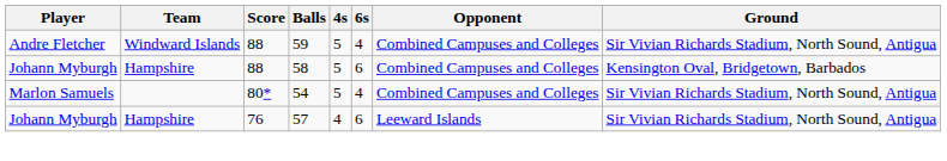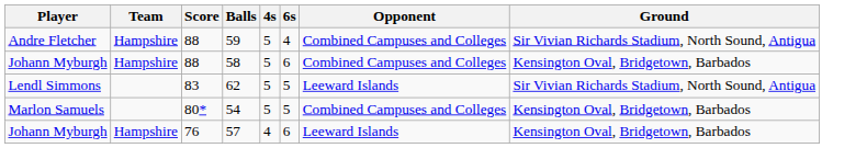59 | Team: Windward Islands -> Hampshire
+ row: Lendl Simmons | 83 | 62 | 5 | 5 | Leeward Islands | Sir Vivian Richards Stadium, North Sound, Antigua
54 | 6s: 4 -> 5
54 | Ground: Sir Vivian Richards Stadium, North Sound, Antigua -> Kensington Oval, Bridgetown, Barbados
57 | Ground: Sir Vivian Richards Stadium, North Sound, Antigua -> Kensington Oval, Bridgetown, Barbados
